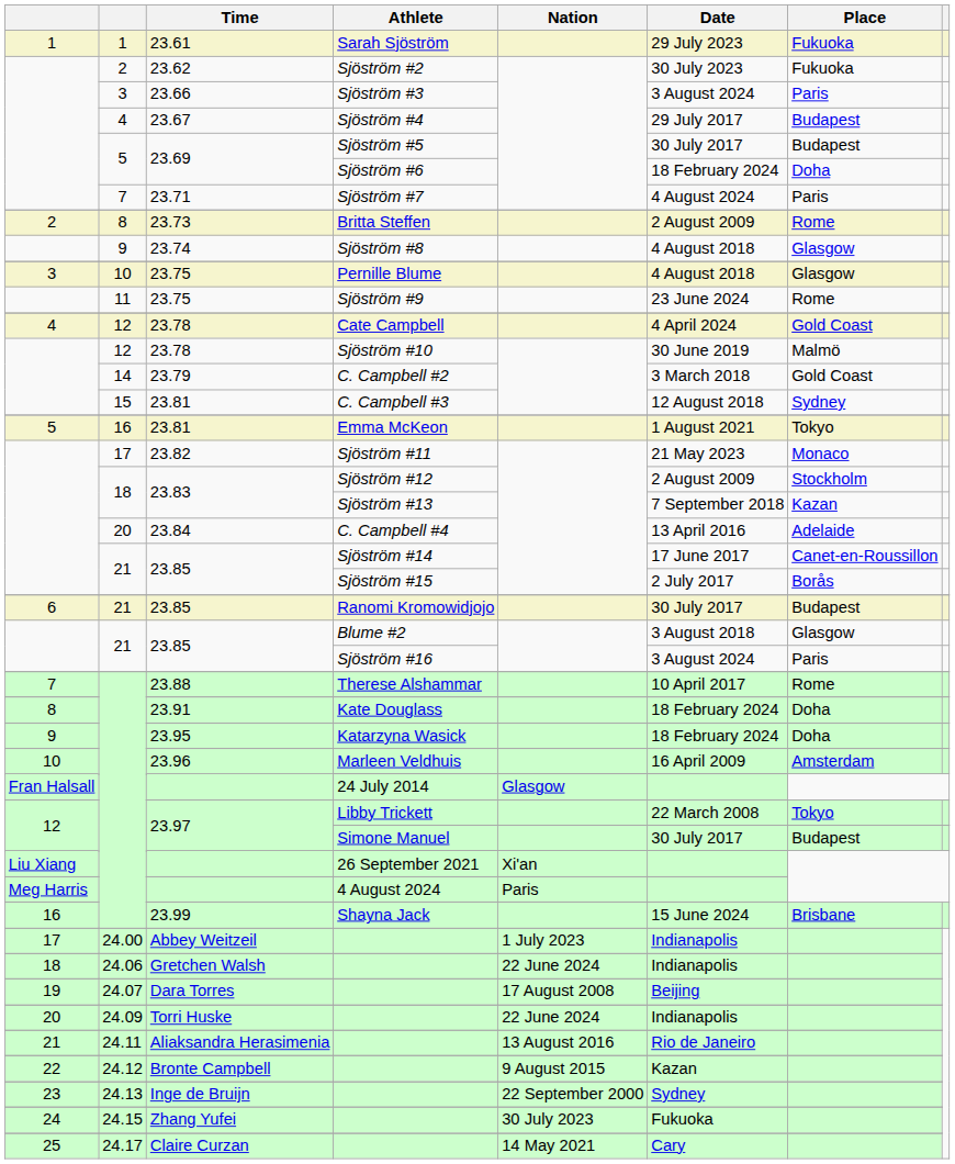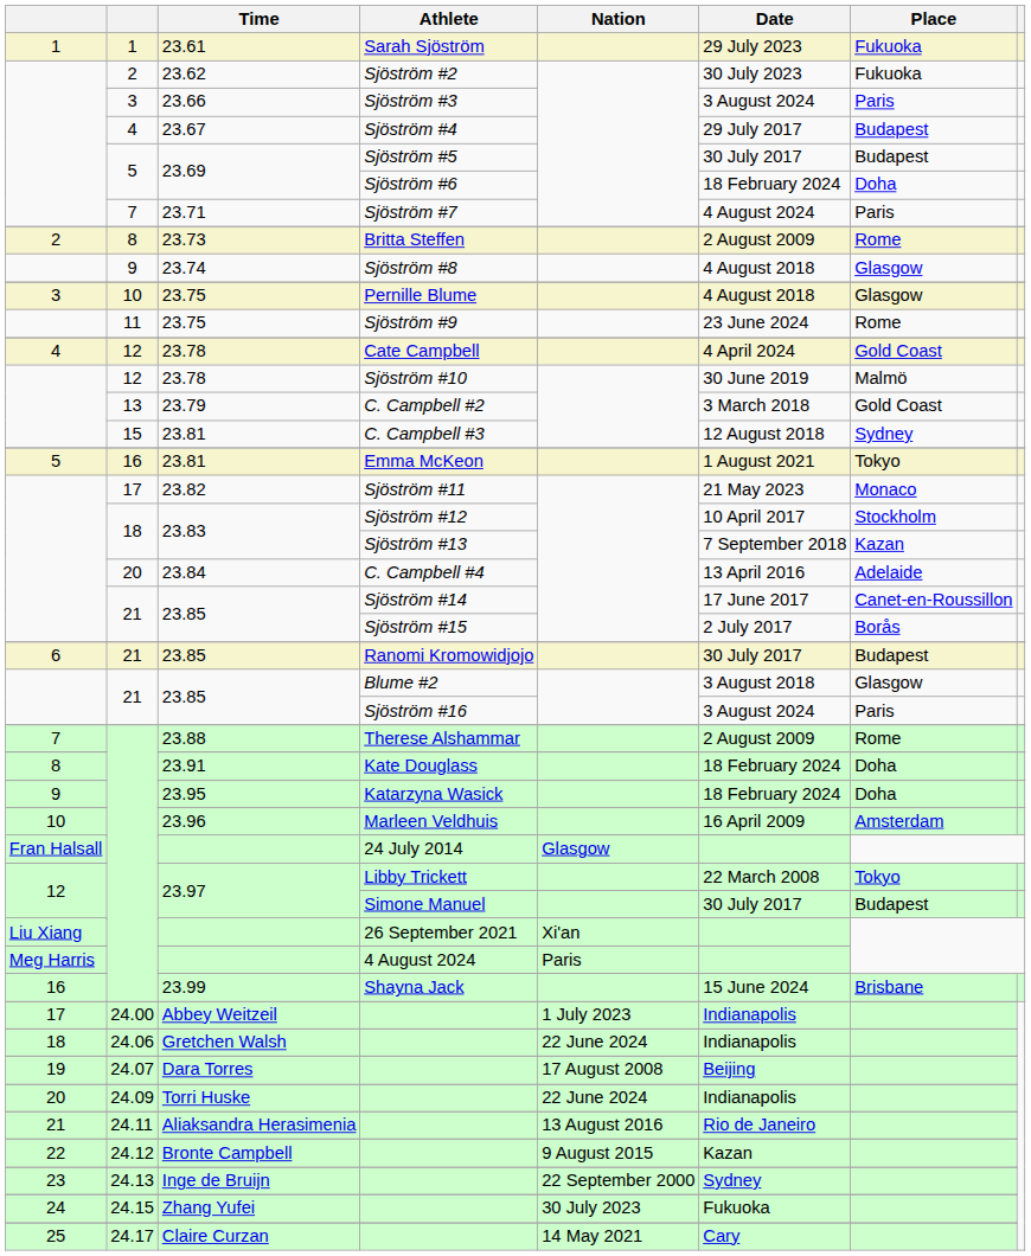C. Campbell #2 | column 2: 14 -> 13
Sjöström #12 | Date: 2 August 2009 -> 10 April 2017
Therese Alshammar | Date: 10 April 2017 -> 2 August 2009
